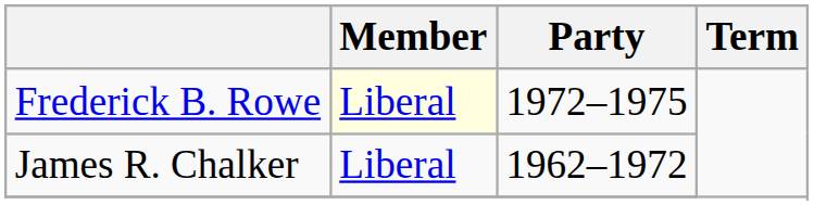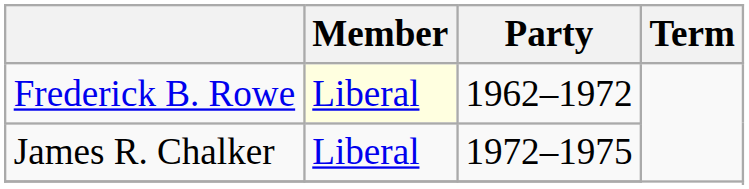Frederick B. Rowe | Party: 1972–1975 -> 1962–1972
James R. Chalker | Party: 1962–1972 -> 1972–1975
